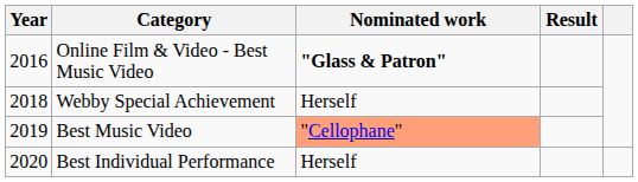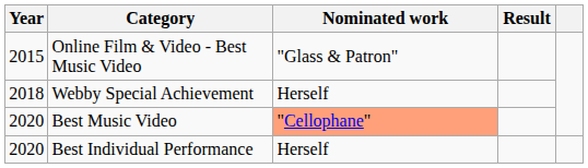Online Film & Video - Best Music Video | Year: 2016 -> 2015
Online Film & Video - Best Music Video | Nominated work: bold -> normal
Best Music Video | Year: 2019 -> 2020
